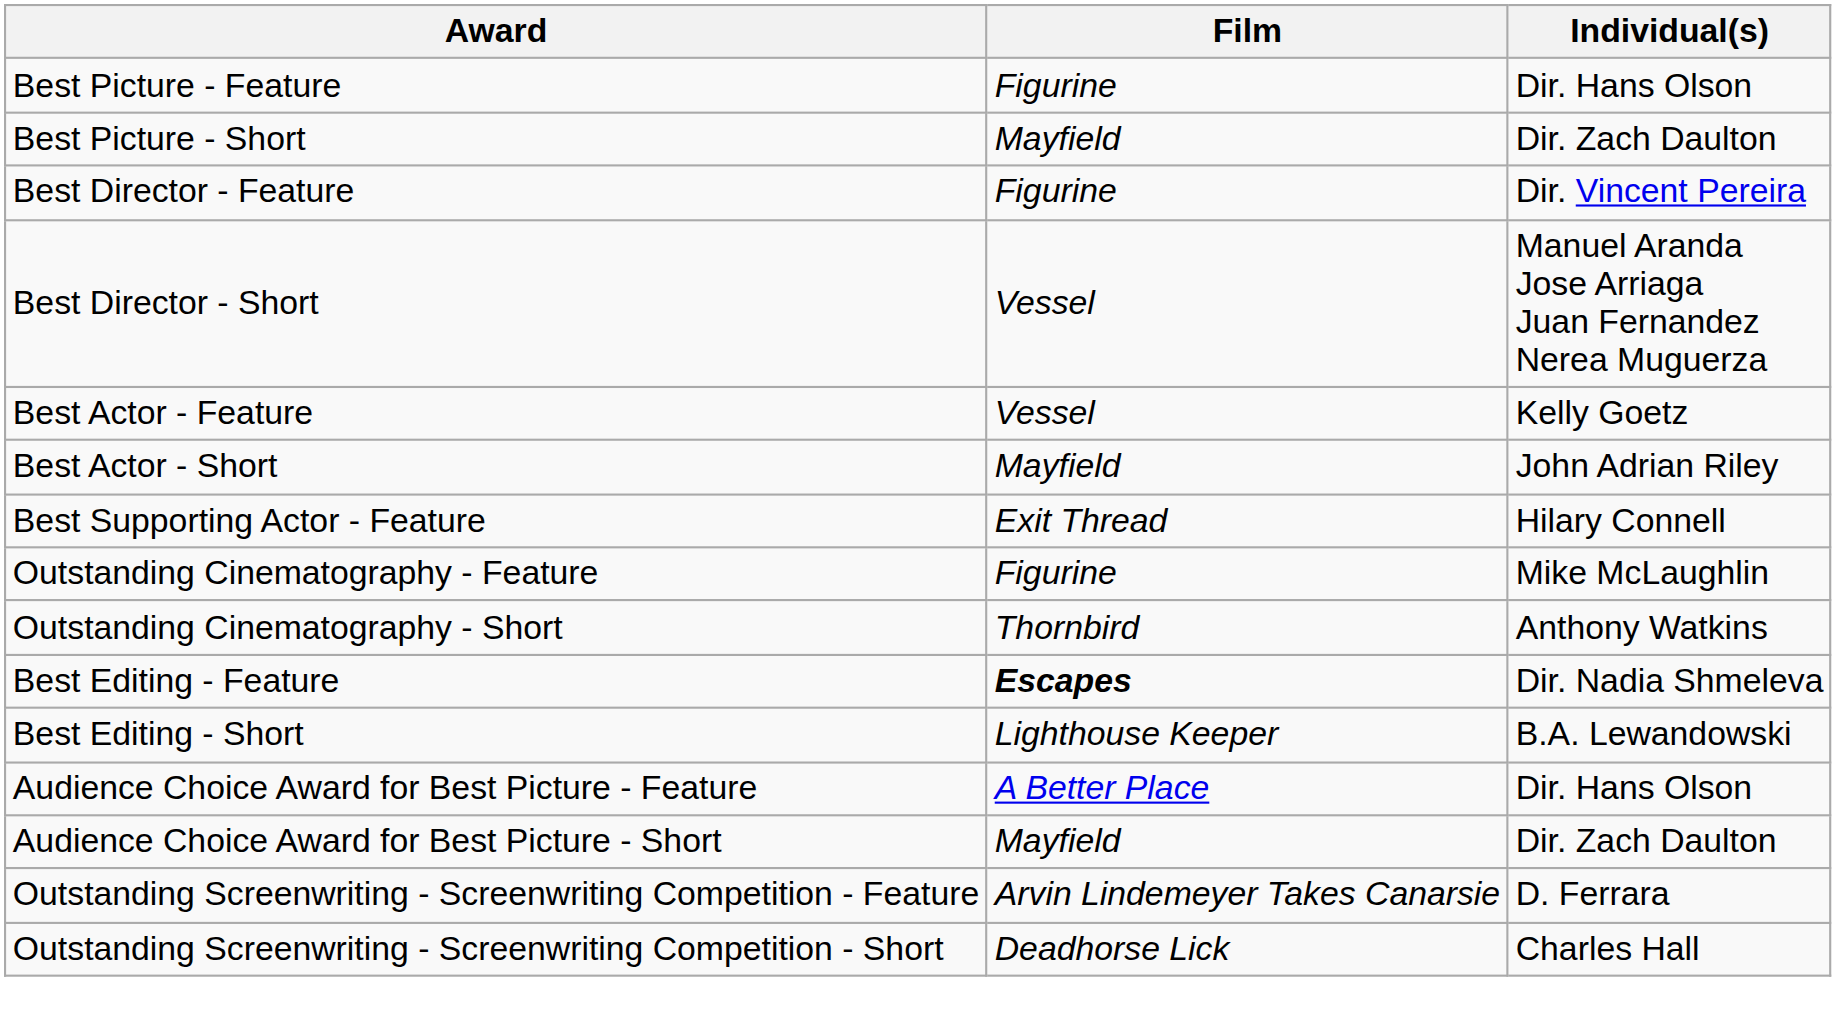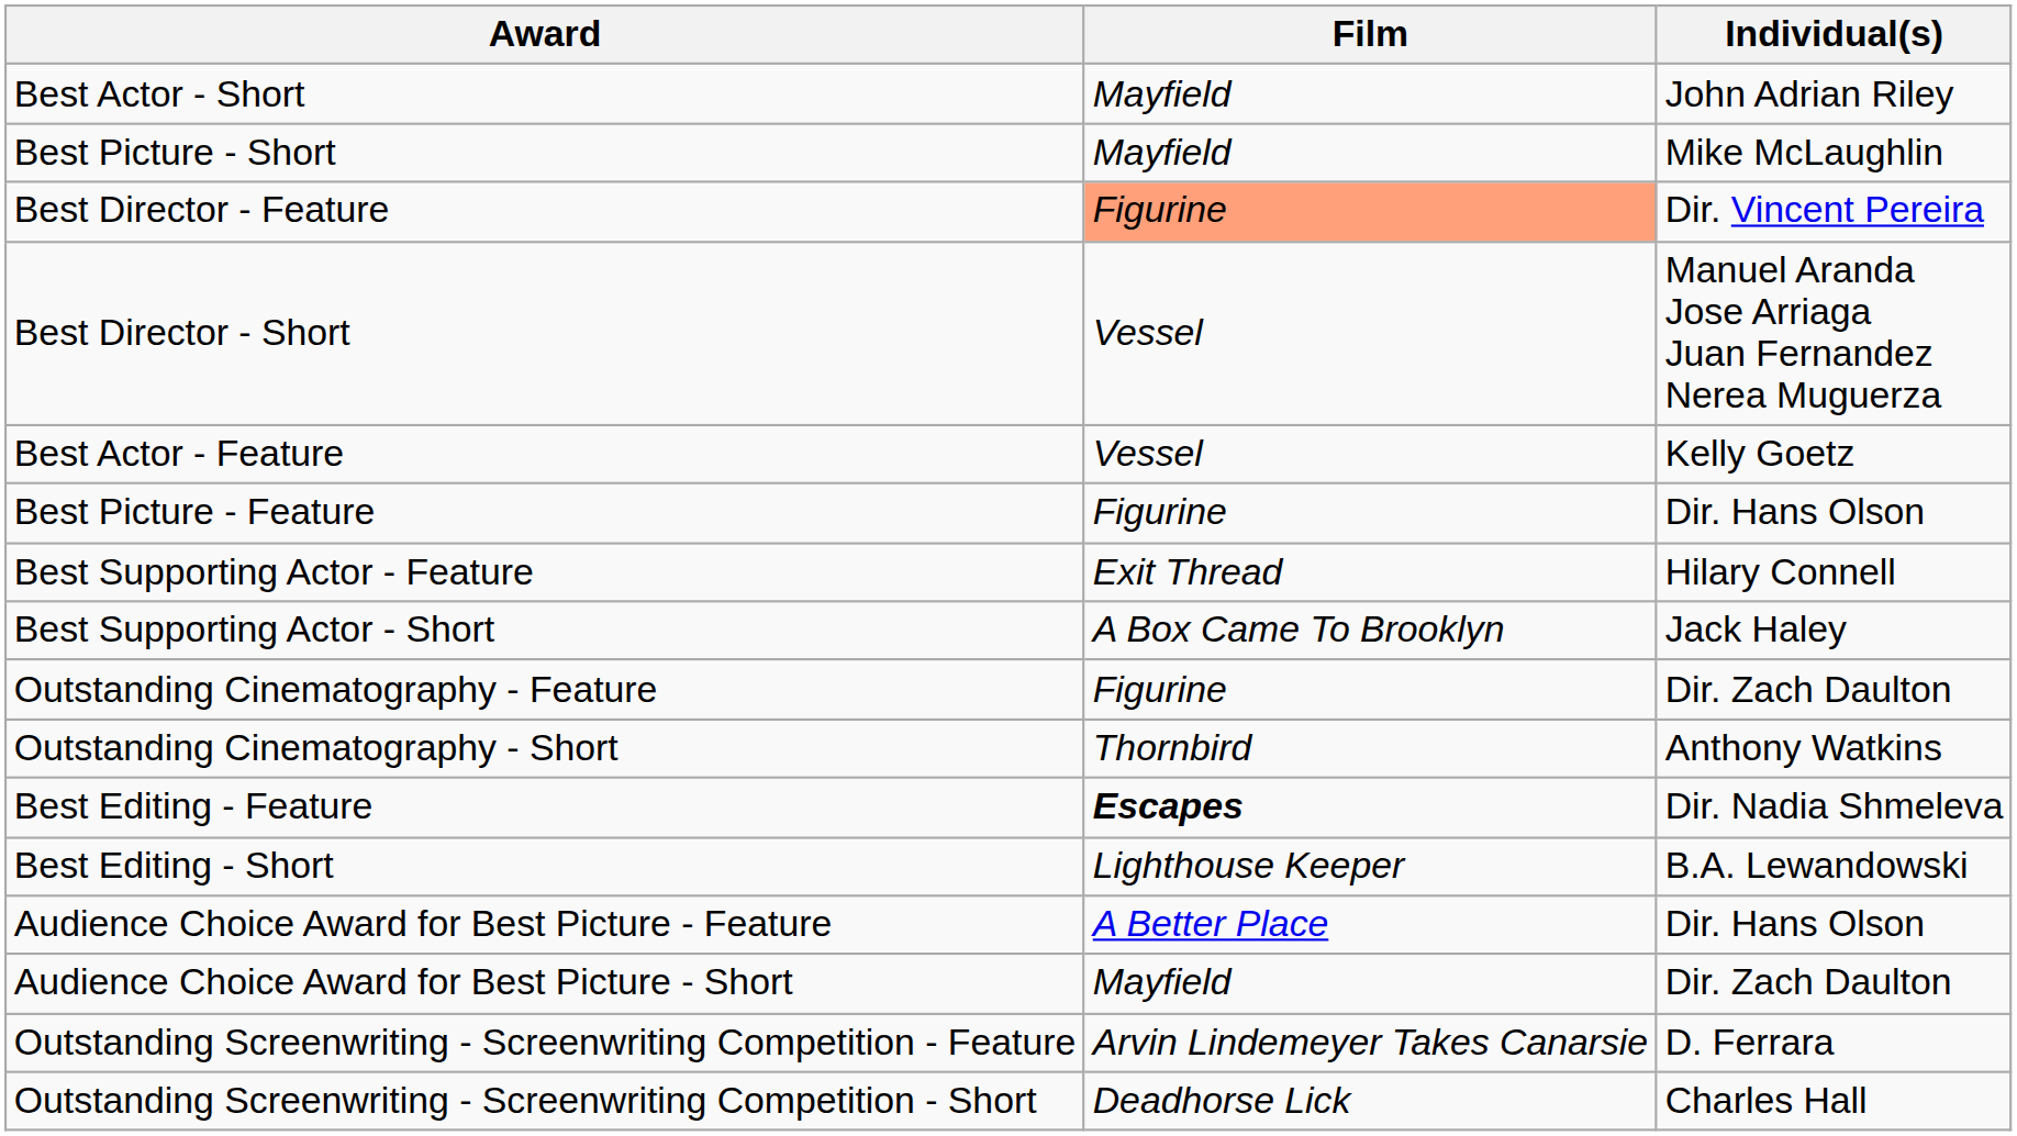rows swapped: Best Picture - Feature <-> Best Actor - Short
Best Picture - Short | Individual(s): Dir. Zach Daulton -> Mike McLaughlin
Best Director - Feature | Film: no background -> lightsalmon background
+ row: Best Supporting Actor - Short | A Box Came To Brooklyn | Jack Haley
Outstanding Cinematography - Feature | Individual(s): Mike McLaughlin -> Dir. Zach Daulton
